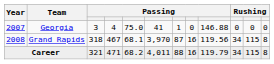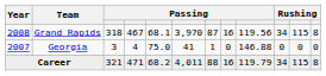rows swapped: Georgia <-> Grand Rapids
